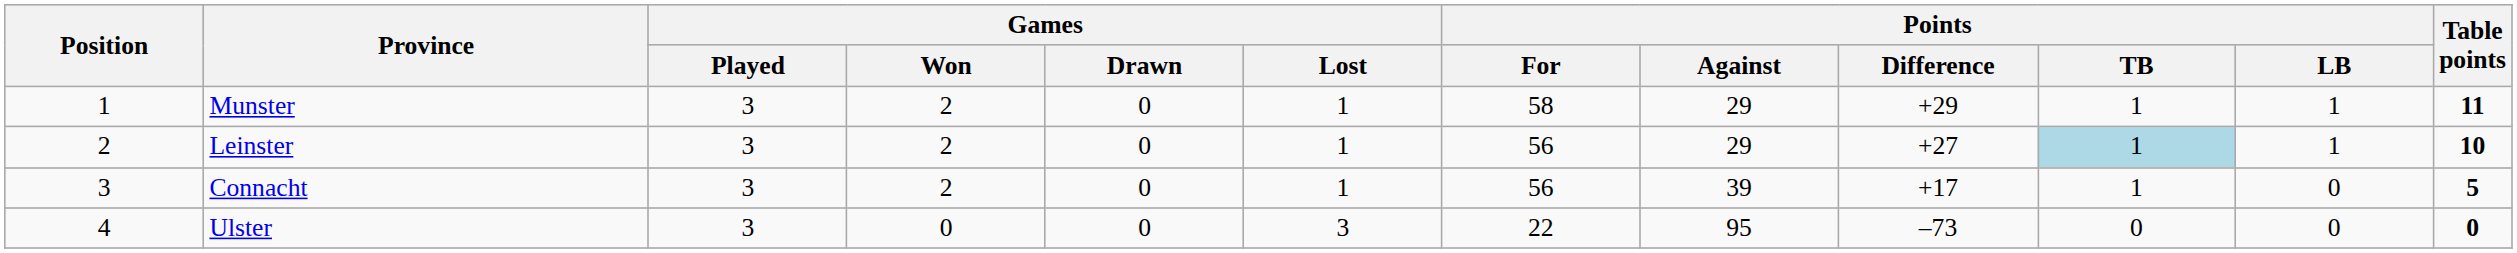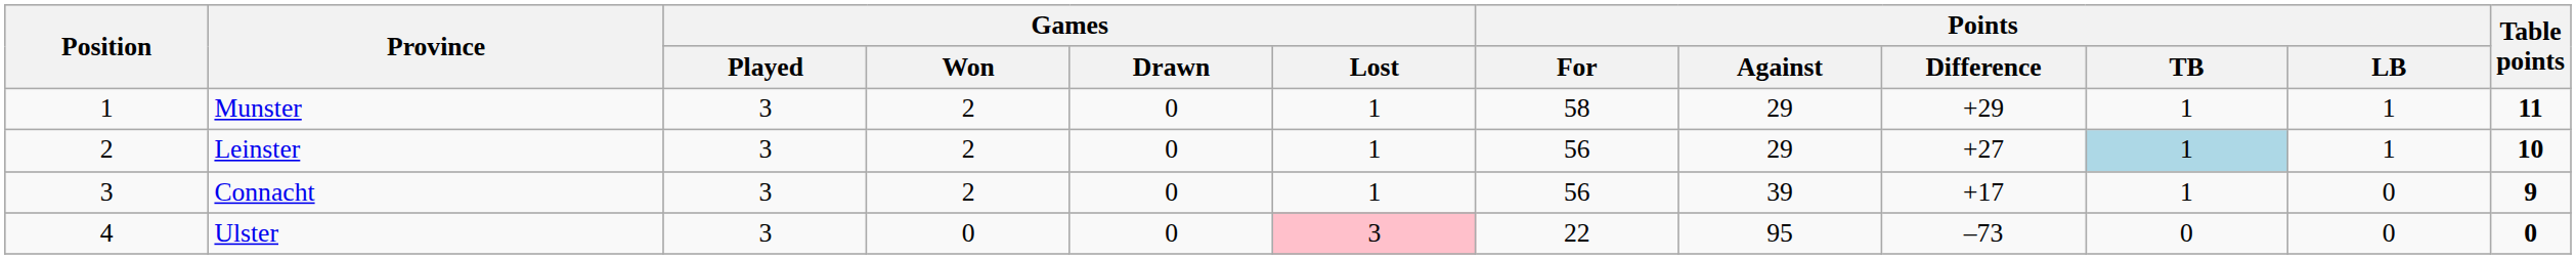Connacht | Table points: 5 -> 9
Ulster | Games / Lost: no background -> pink background
